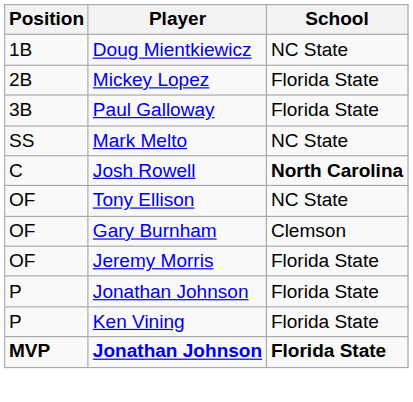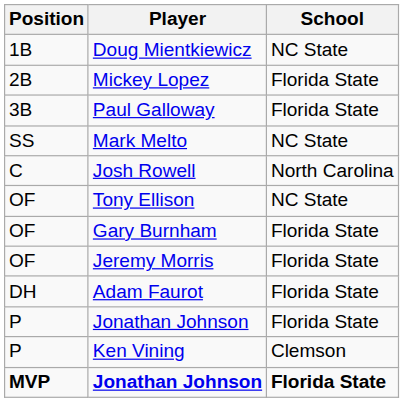Josh Rowell | School: bold -> normal
Gary Burnham | School: Clemson -> Florida State
+ row: DH | Adam Faurot | Florida State
Ken Vining | School: Florida State -> Clemson
